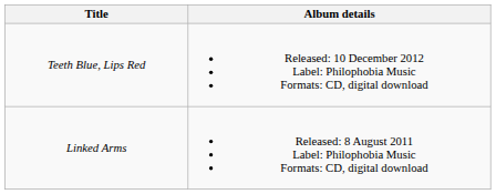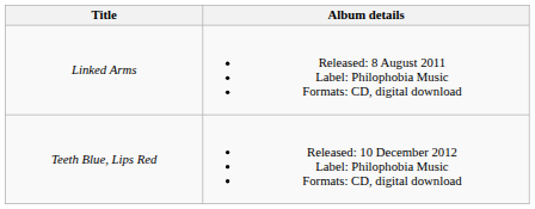rows swapped: Linked Arms <-> Teeth Blue, Lips Red
